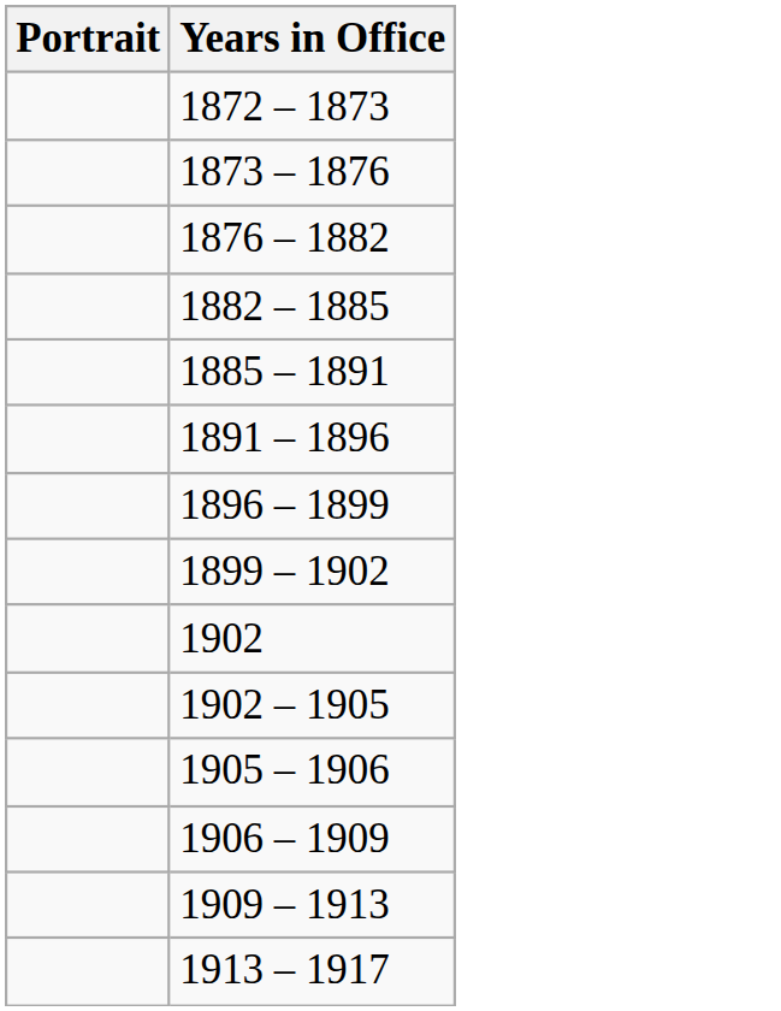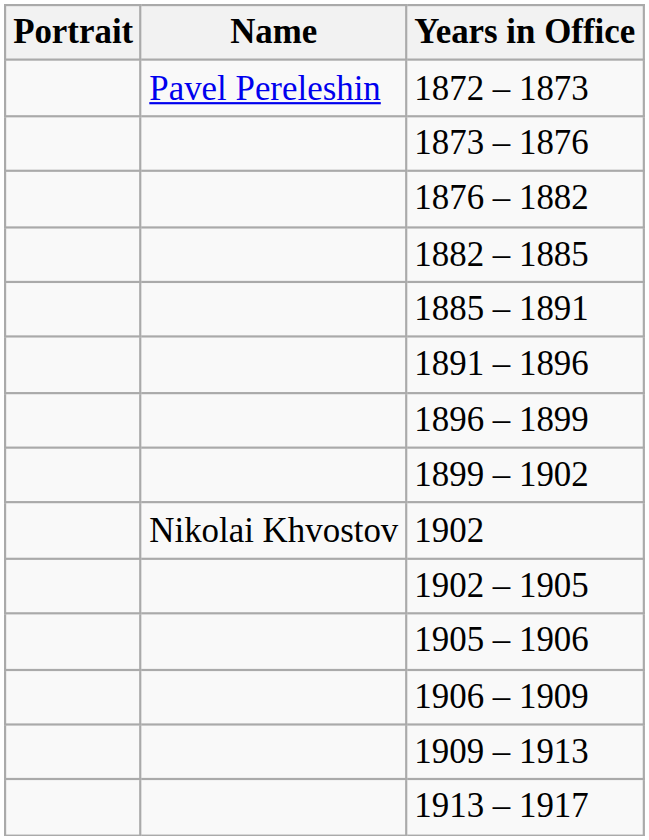+ column: Name | Pavel Pereleshin | Nikolai Khvostov
